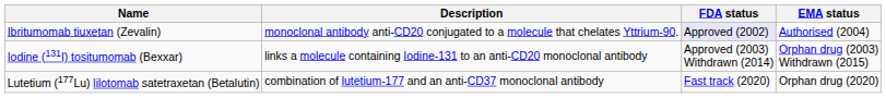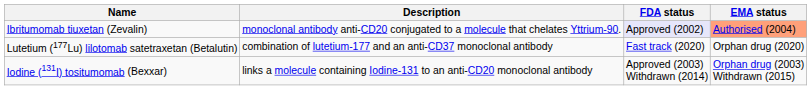Ibritumomab tiuxetan (Zevalin) | EMA status: no background -> lightsalmon background
rows swapped: Iodine (131I) tositumomab (Bexxar) <-> Lutetium (177Lu) lilotomab satetraxetan (Betalutin)
